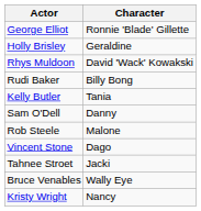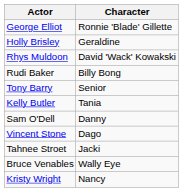+ row: Tony Barry | Senior
- row: Rob Steele | Malone
